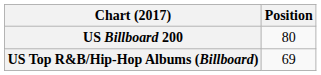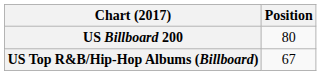US Top R&B/Hip-Hop Albums (Billboard) | Position: 69 -> 67
